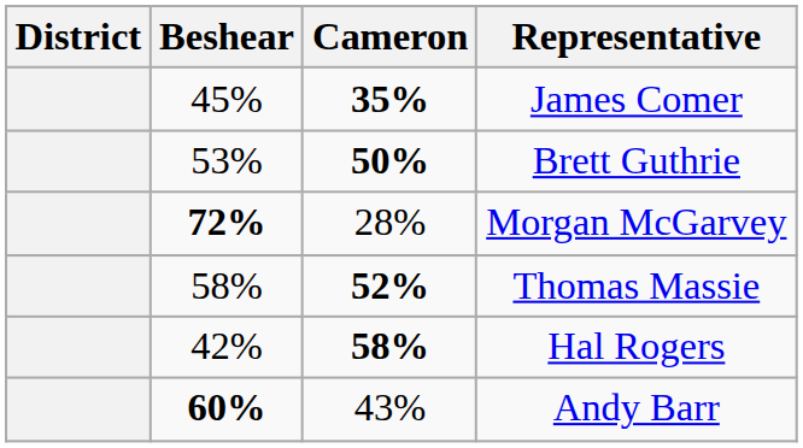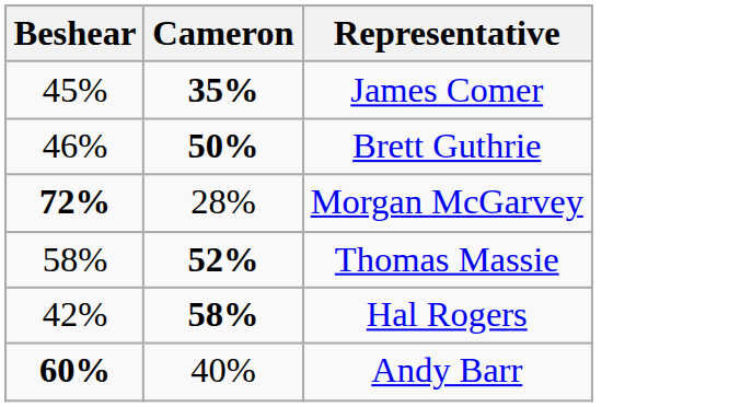- column: District
Brett Guthrie | Beshear: 53% -> 46%
Andy Barr | Cameron: 43% -> 40%
